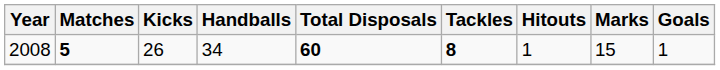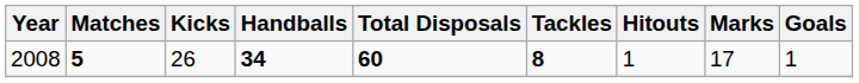2008 | Handballs: normal -> bold
2008 | Marks: 15 -> 17
